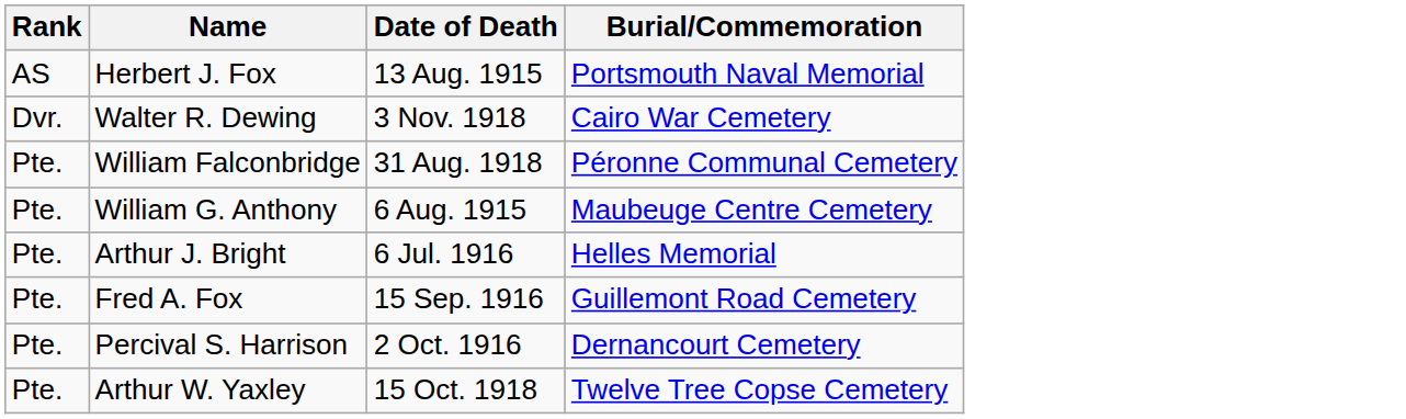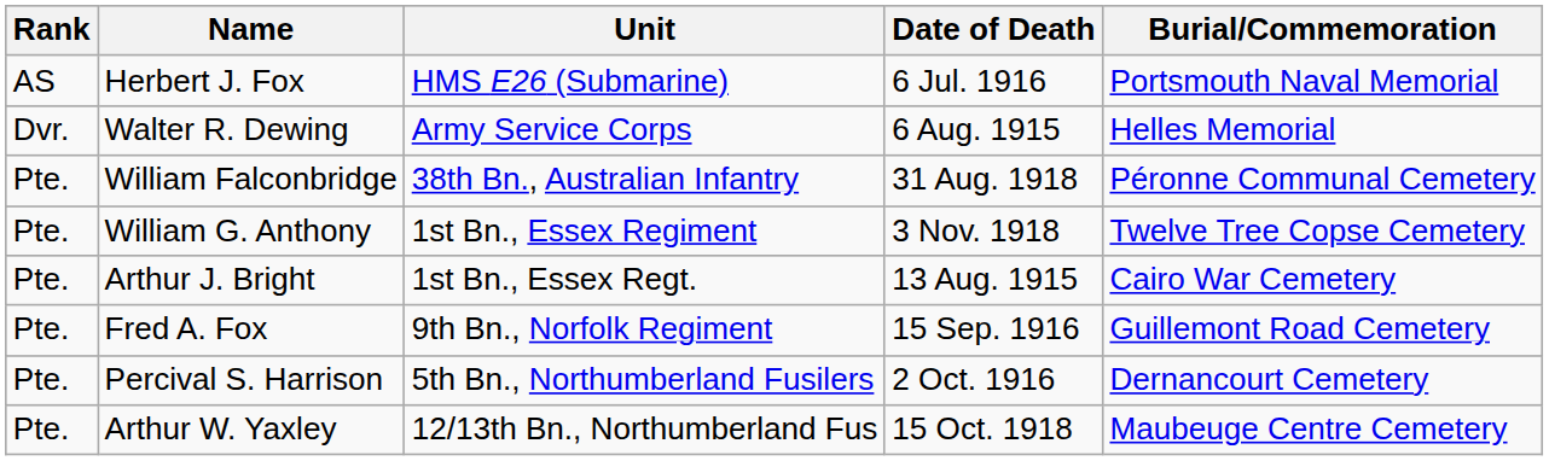+ column: Unit | HMS E26 (Submarine) | Army Service Corps | 38th Bn., Australian Infantry | 1st Bn., Essex Regiment | 1st Bn., Essex Regt. | 9th Bn., Norfolk Regiment | 5th Bn., Northumberland Fusilers | 12/13th Bn., Northumberland Fus
Herbert J. Fox | Date of Death: 13 Aug. 1915 -> 6 Jul. 1916
Walter R. Dewing | Date of Death: 3 Nov. 1918 -> 6 Aug. 1915
Walter R. Dewing | Burial/Commemoration: Cairo War Cemetery -> Helles Memorial
William G. Anthony | Date of Death: 6 Aug. 1915 -> 3 Nov. 1918
William G. Anthony | Burial/Commemoration: Maubeuge Centre Cemetery -> Twelve Tree Copse Cemetery
Arthur J. Bright | Date of Death: 6 Jul. 1916 -> 13 Aug. 1915
Arthur J. Bright | Burial/Commemoration: Helles Memorial -> Cairo War Cemetery
Arthur W. Yaxley | Burial/Commemoration: Twelve Tree Copse Cemetery -> Maubeuge Centre Cemetery
